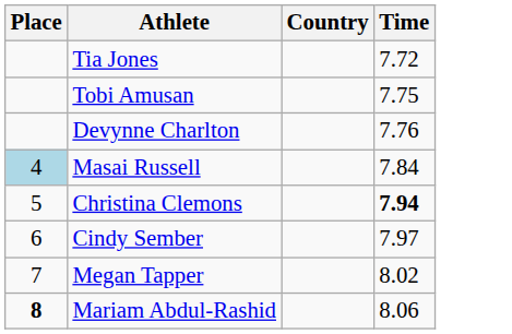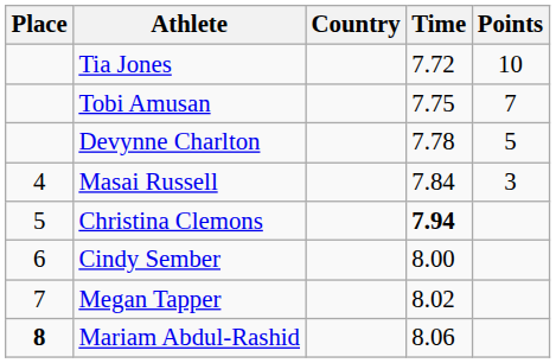+ column: Points | 10 | 7 | 5 | 3
Devynne Charlton | Time: 7.76 -> 7.78
Masai Russell | Place: lightblue background -> no background
Cindy Sember | Time: 7.97 -> 8.00
